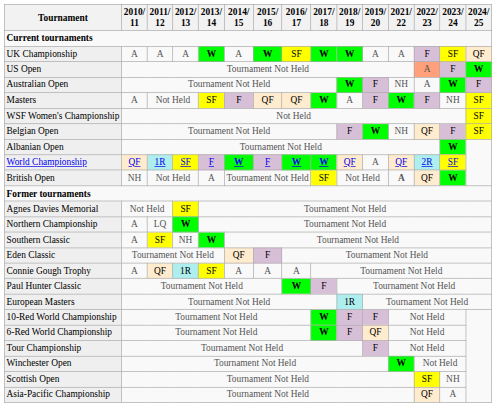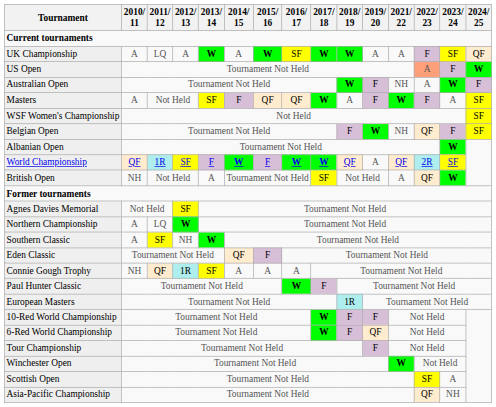UK Championship | 2011/ 12: A -> LQ
Masters | 2023/ 24: NH -> A
British Open | 2021/ 22: bold -> normal
Connie Gough Trophy | 2010/ 11: A -> NH
Scottish Open | 2023/ 24: NH -> A
Asia-Pacific Championship | 2023/ 24: A -> NH
